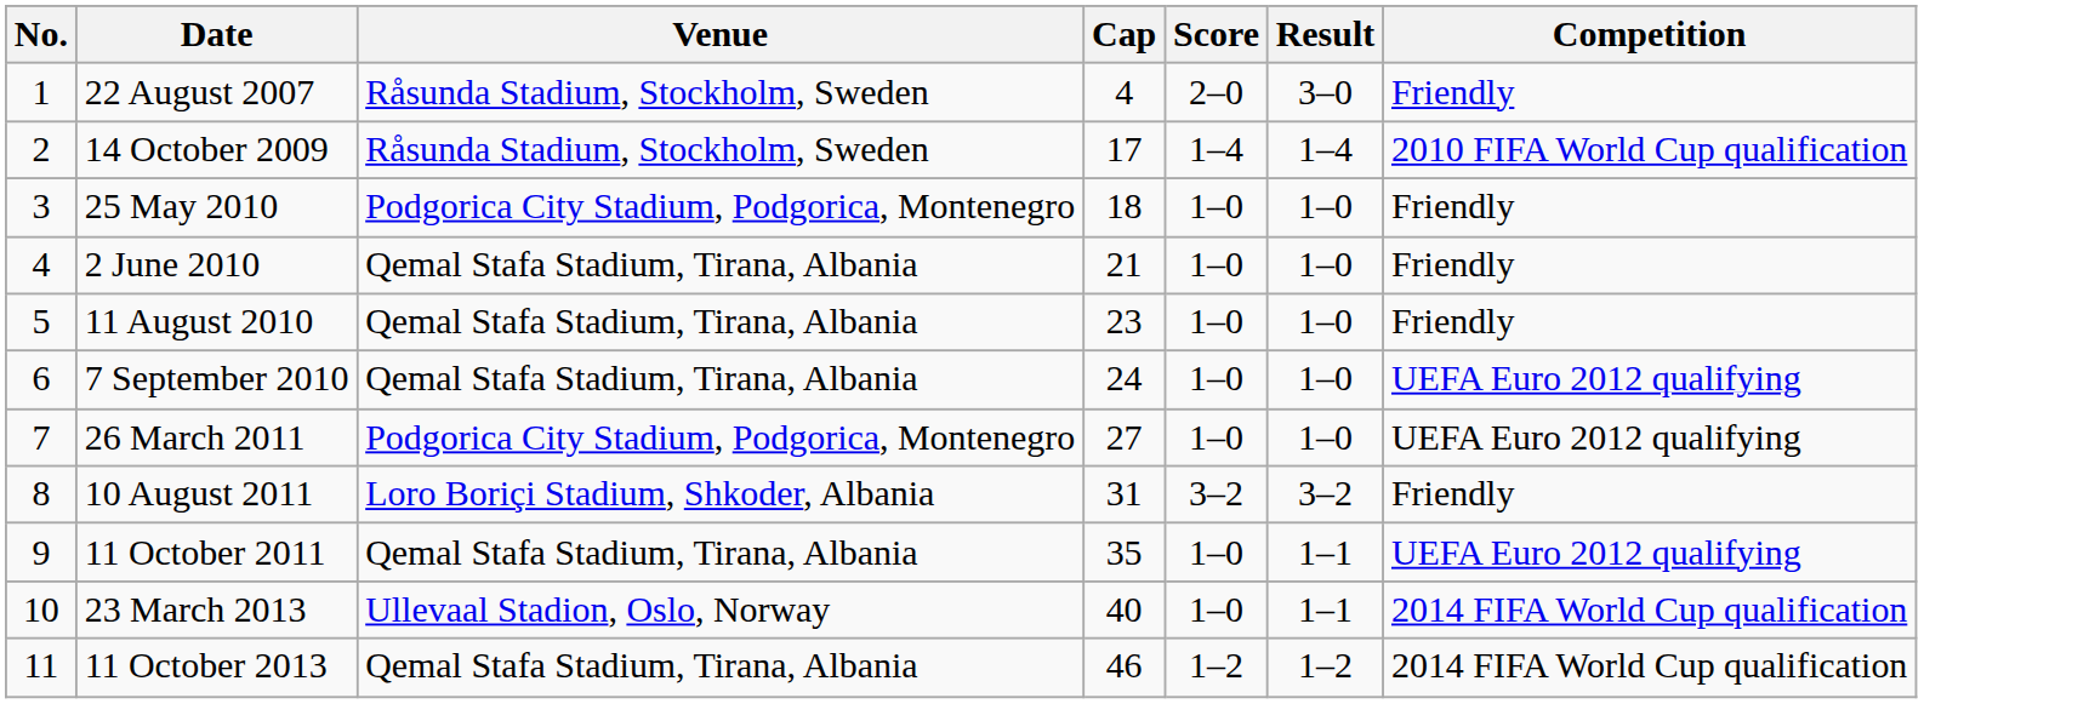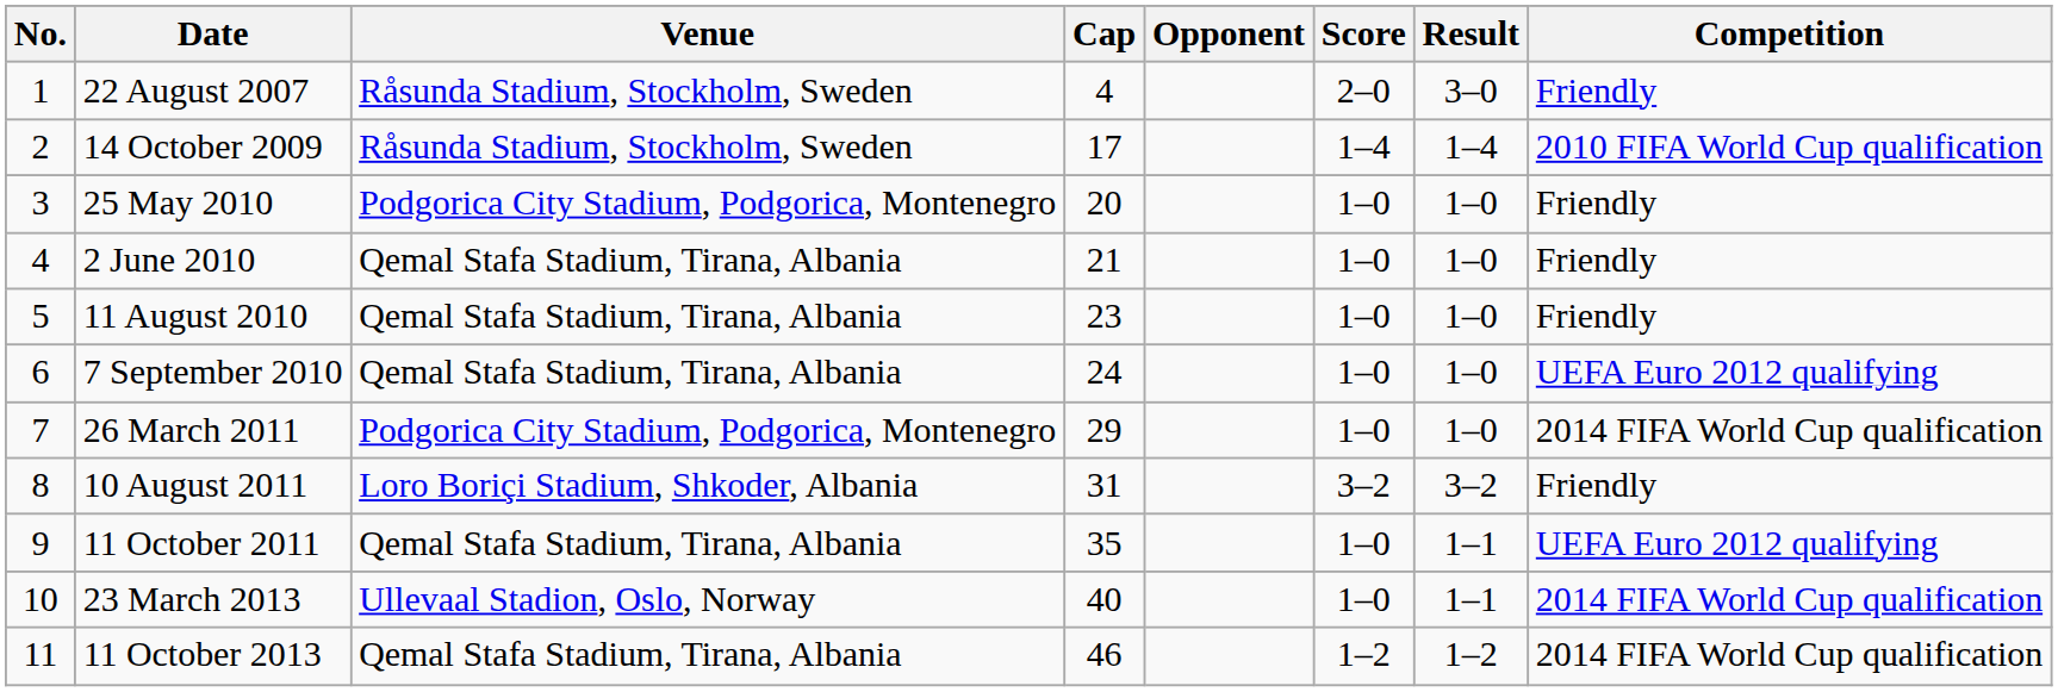+ column: Opponent
25 May 2010 | Cap: 18 -> 20
26 March 2011 | Cap: 27 -> 29
26 March 2011 | Competition: UEFA Euro 2012 qualifying -> 2014 FIFA World Cup qualification
